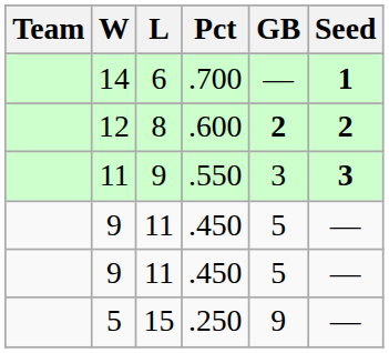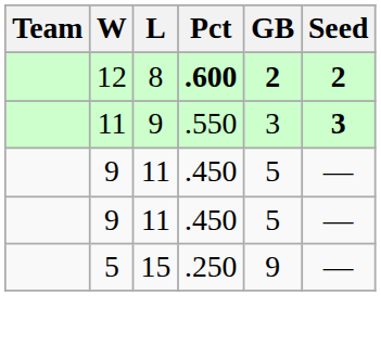- row: 14 | 6 | .700 | — | 1
12 | Pct: normal -> bold
